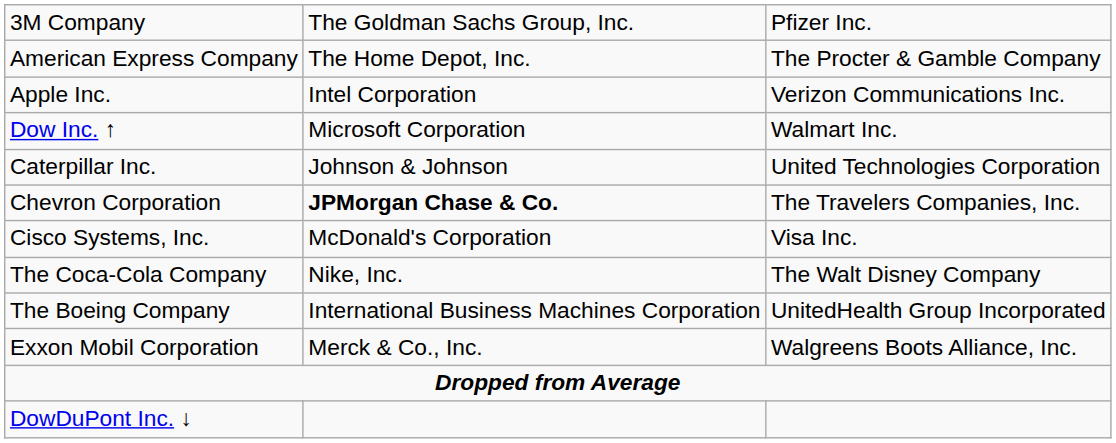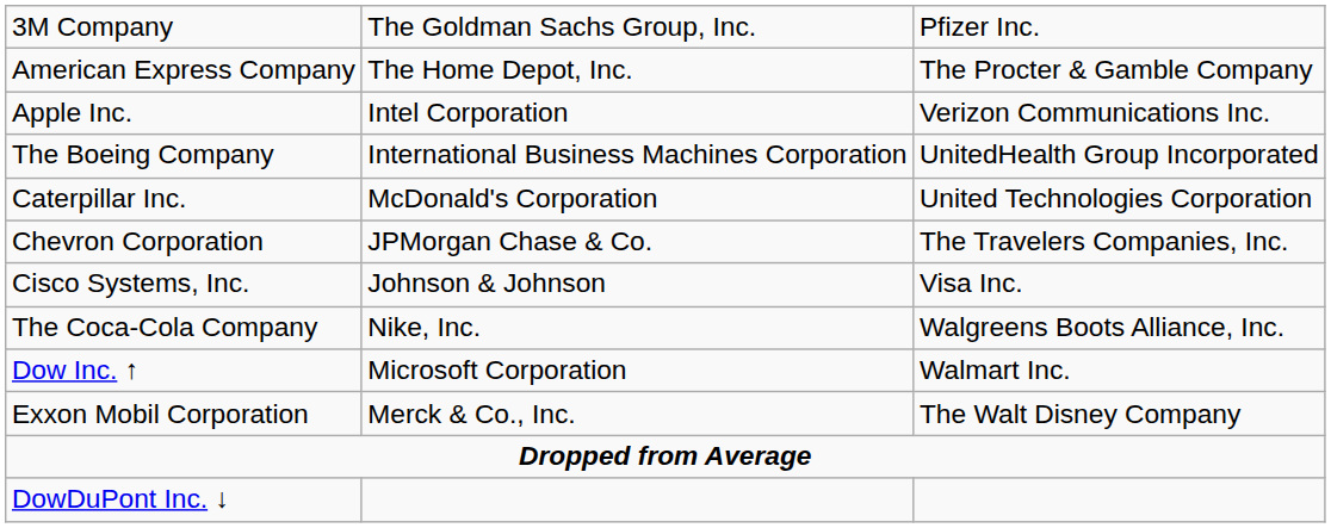rows swapped: The Boeing Company <-> Dow Inc. ↑
Caterpillar Inc. | column 2: Johnson & Johnson -> McDonald's Corporation
Chevron Corporation | column 2: bold -> normal
Cisco Systems, Inc. | column 2: McDonald's Corporation -> Johnson & Johnson
The Coca-Cola Company | column 3: The Walt Disney Company -> Walgreens Boots Alliance, Inc.
Exxon Mobil Corporation | column 3: Walgreens Boots Alliance, Inc. -> The Walt Disney Company
